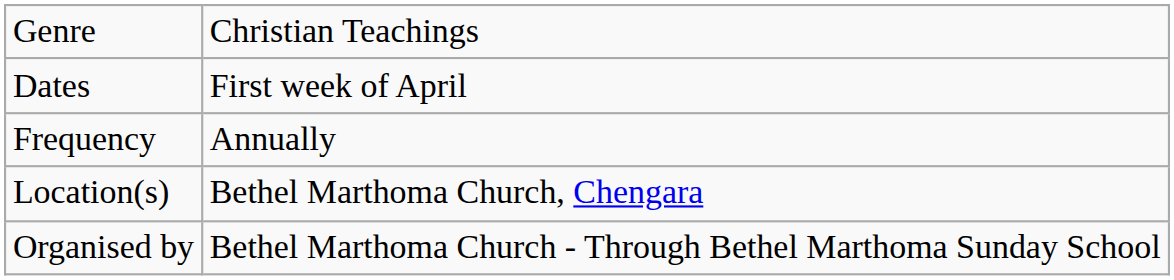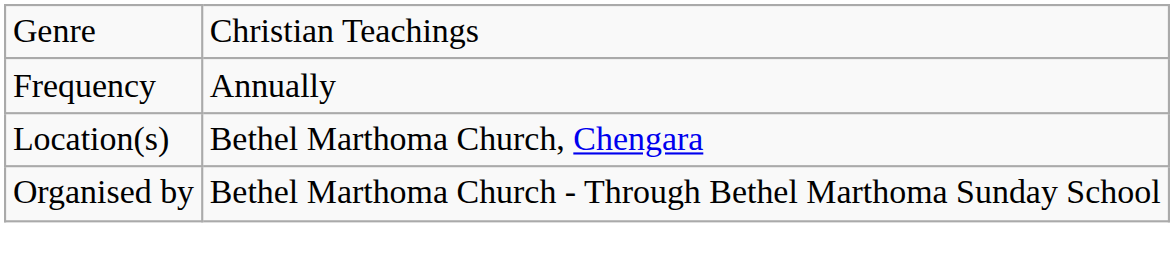- row: Dates | First week of April
